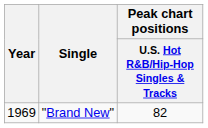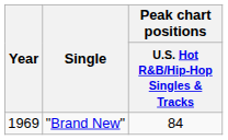"Brand New" | Peak chart positions / U.S. Hot R&B/Hip-Hop Singles & Tracks: 82 -> 84
